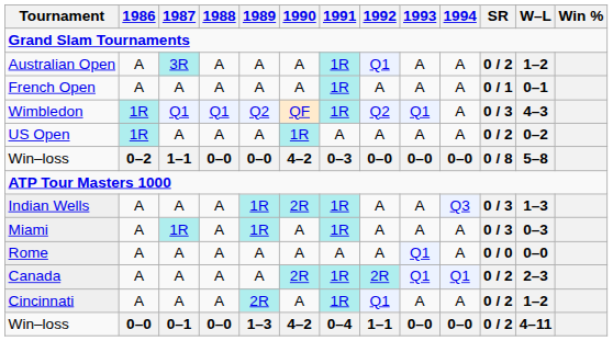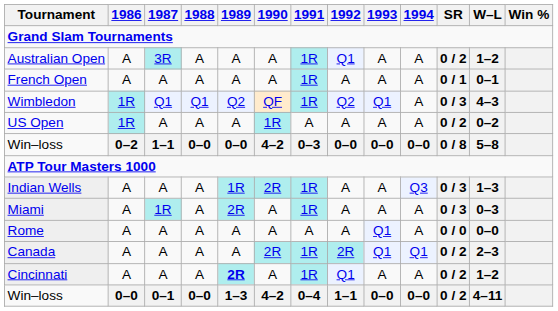Miami | 1989: 1R -> 2R
Cincinnati | 1989: normal -> bold
